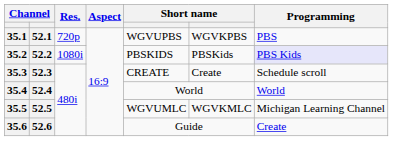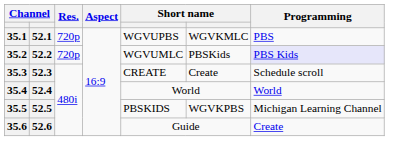35.1 | column 6: WGVKPBS -> WGVKMLC
35.2 | Res.: 1080i -> 720p
35.2 | column 5: PBSKIDS -> WGVUMLC
35.5 | column 5: WGVUMLC -> PBSKIDS
35.5 | column 6: WGVKMLC -> WGVKPBS
